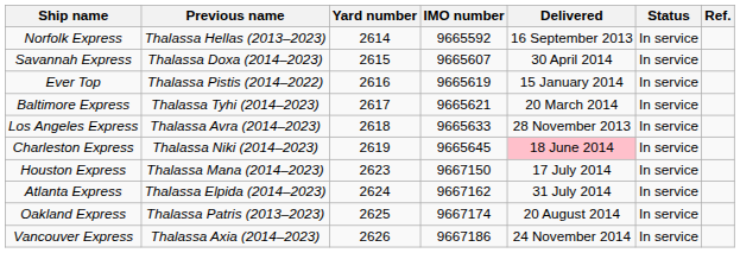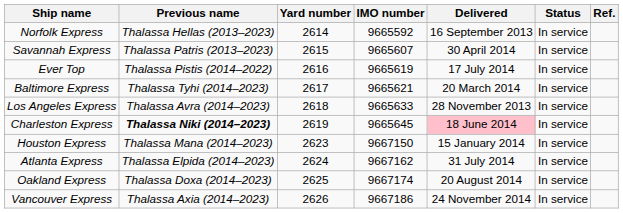Savannah Express | Previous name: Thalassa Doxa (2014–2023) -> Thalassa Patris (2013–2023)
Ever Top | Delivered: 15 January 2014 -> 17 July 2014
Charleston Express | Previous name: normal -> bold
Houston Express | Delivered: 17 July 2014 -> 15 January 2014
Oakland Express | Previous name: Thalassa Patris (2013–2023) -> Thalassa Doxa (2014–2023)
